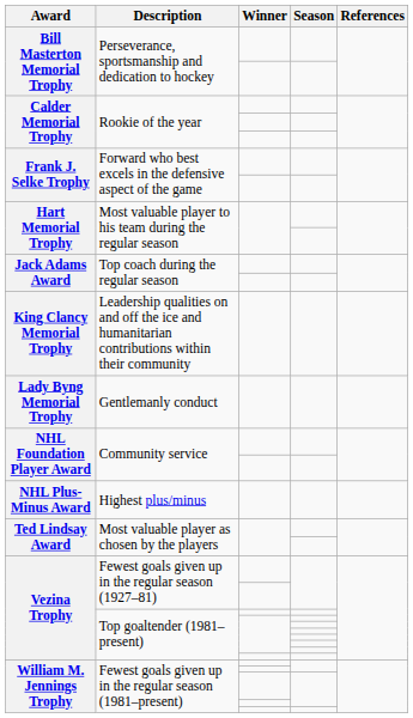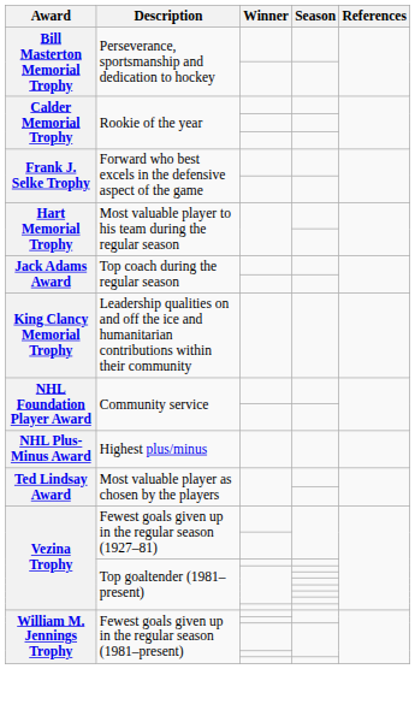- row: Lady Byng Memorial Trophy | Gentlemanly conduct
